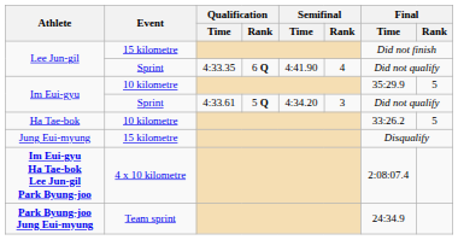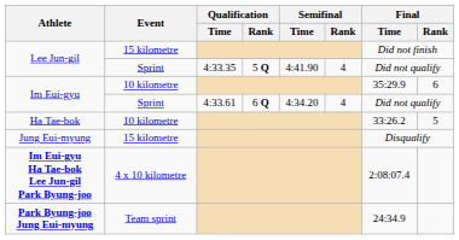Lee Jun-gil / Sprint | Qualification / Rank: 6 Q -> 5 Q
Im Eui-gyu / 10 kilometre | Final / Rank: 5 -> 6
Im Eui-gyu / Sprint | Qualification / Rank: 5 Q -> 6 Q
Im Eui-gyu / Sprint | Semifinal / Rank: 3 -> 4
